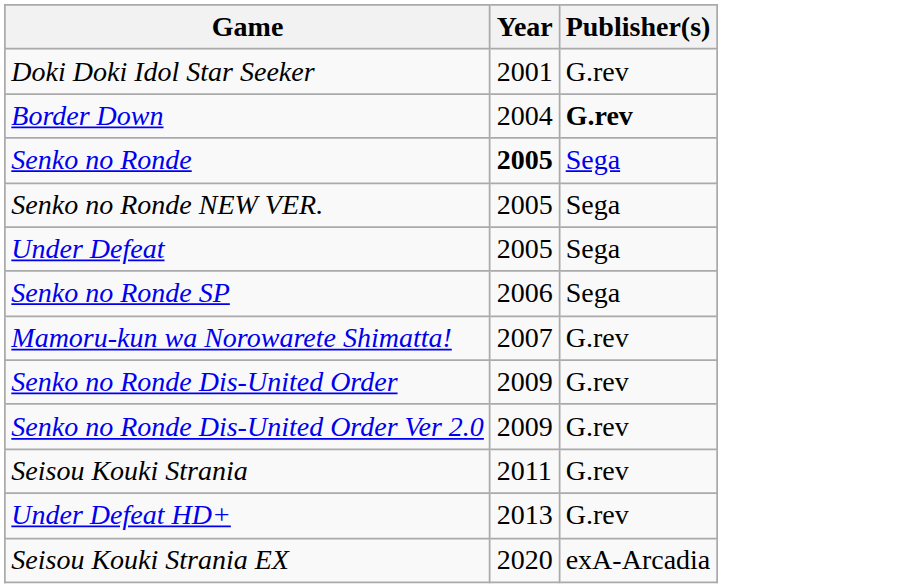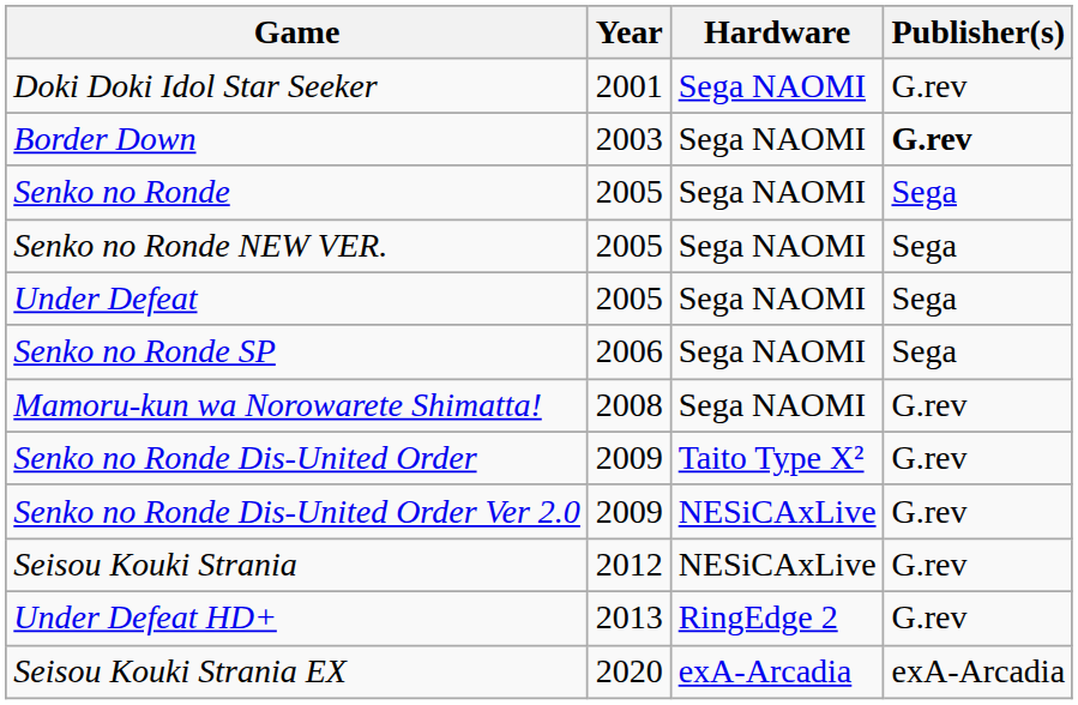+ column: Hardware | Sega NAOMI | Sega NAOMI | Sega NAOMI | Sega NAOMI | Sega NAOMI | Sega NAOMI | Sega NAOMI | Taito Type X² | NESiCAxLive | NESiCAxLive | RingEdge 2 | exA-Arcadia
Border Down | Year: 2004 -> 2003
Senko no Ronde | Year: bold -> normal
Mamoru-kun wa Norowarete Shimatta! | Year: 2007 -> 2008
Seisou Kouki Strania | Year: 2011 -> 2012
